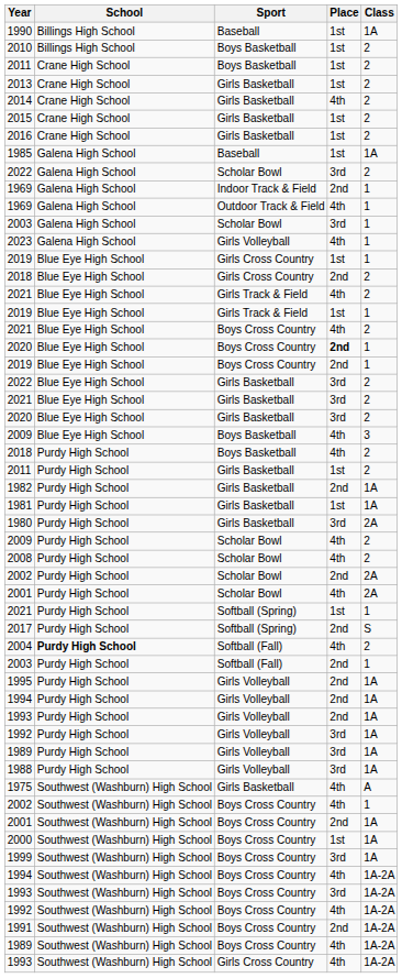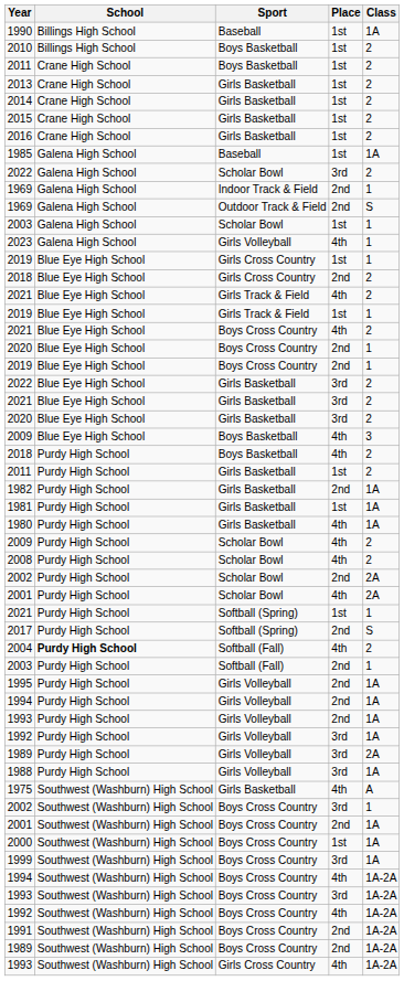2014 | Place: 4th -> 1st
1969 / Outdoor Track & Field | Place: 4th -> 2nd
1969 / Outdoor Track & Field | Class: 1 -> S
2003 / Scholar Bowl | Place: 3rd -> 1st
2020 / Boys Cross Country | Place: bold -> normal
1980 | Place: 3rd -> 4th
1980 | Class: 2A -> 1A
1989 / Girls Volleyball | Class: 1A -> 2A
2002 / Boys Cross Country | Place: 4th -> 3rd
1989 / Boys Cross Country | Place: 4th -> 2nd
